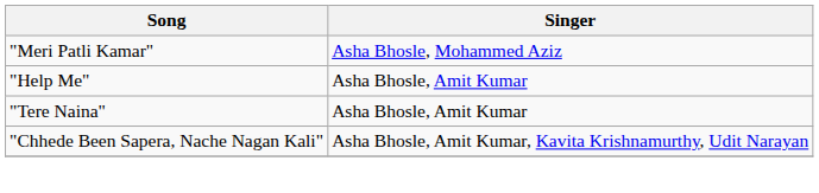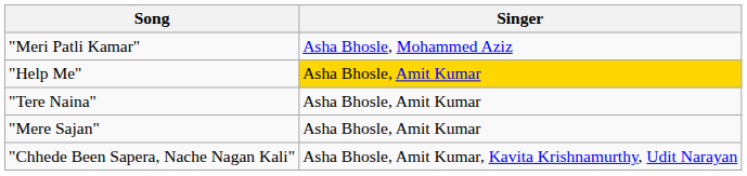"Help Me" | Singer: no background -> gold background
+ row: "Mere Sajan" | Asha Bhosle, Amit Kumar
